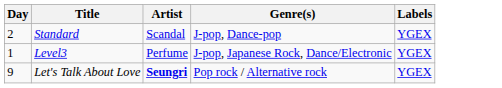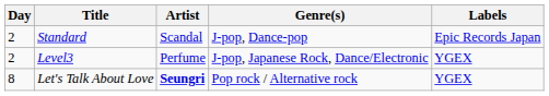Standard | Labels: YGEX -> Epic Records Japan
Level3 | Day: 1 -> 2
Let's Talk About Love | Day: 9 -> 8
